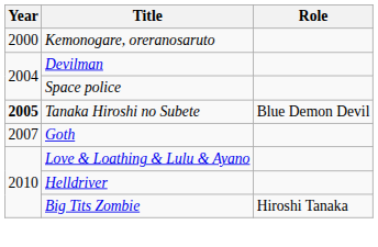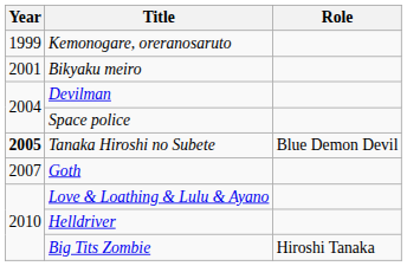Kemonogare, oreranosaruto | Year: 2000 -> 1999
+ row: 2001 | Bikyaku meiro
